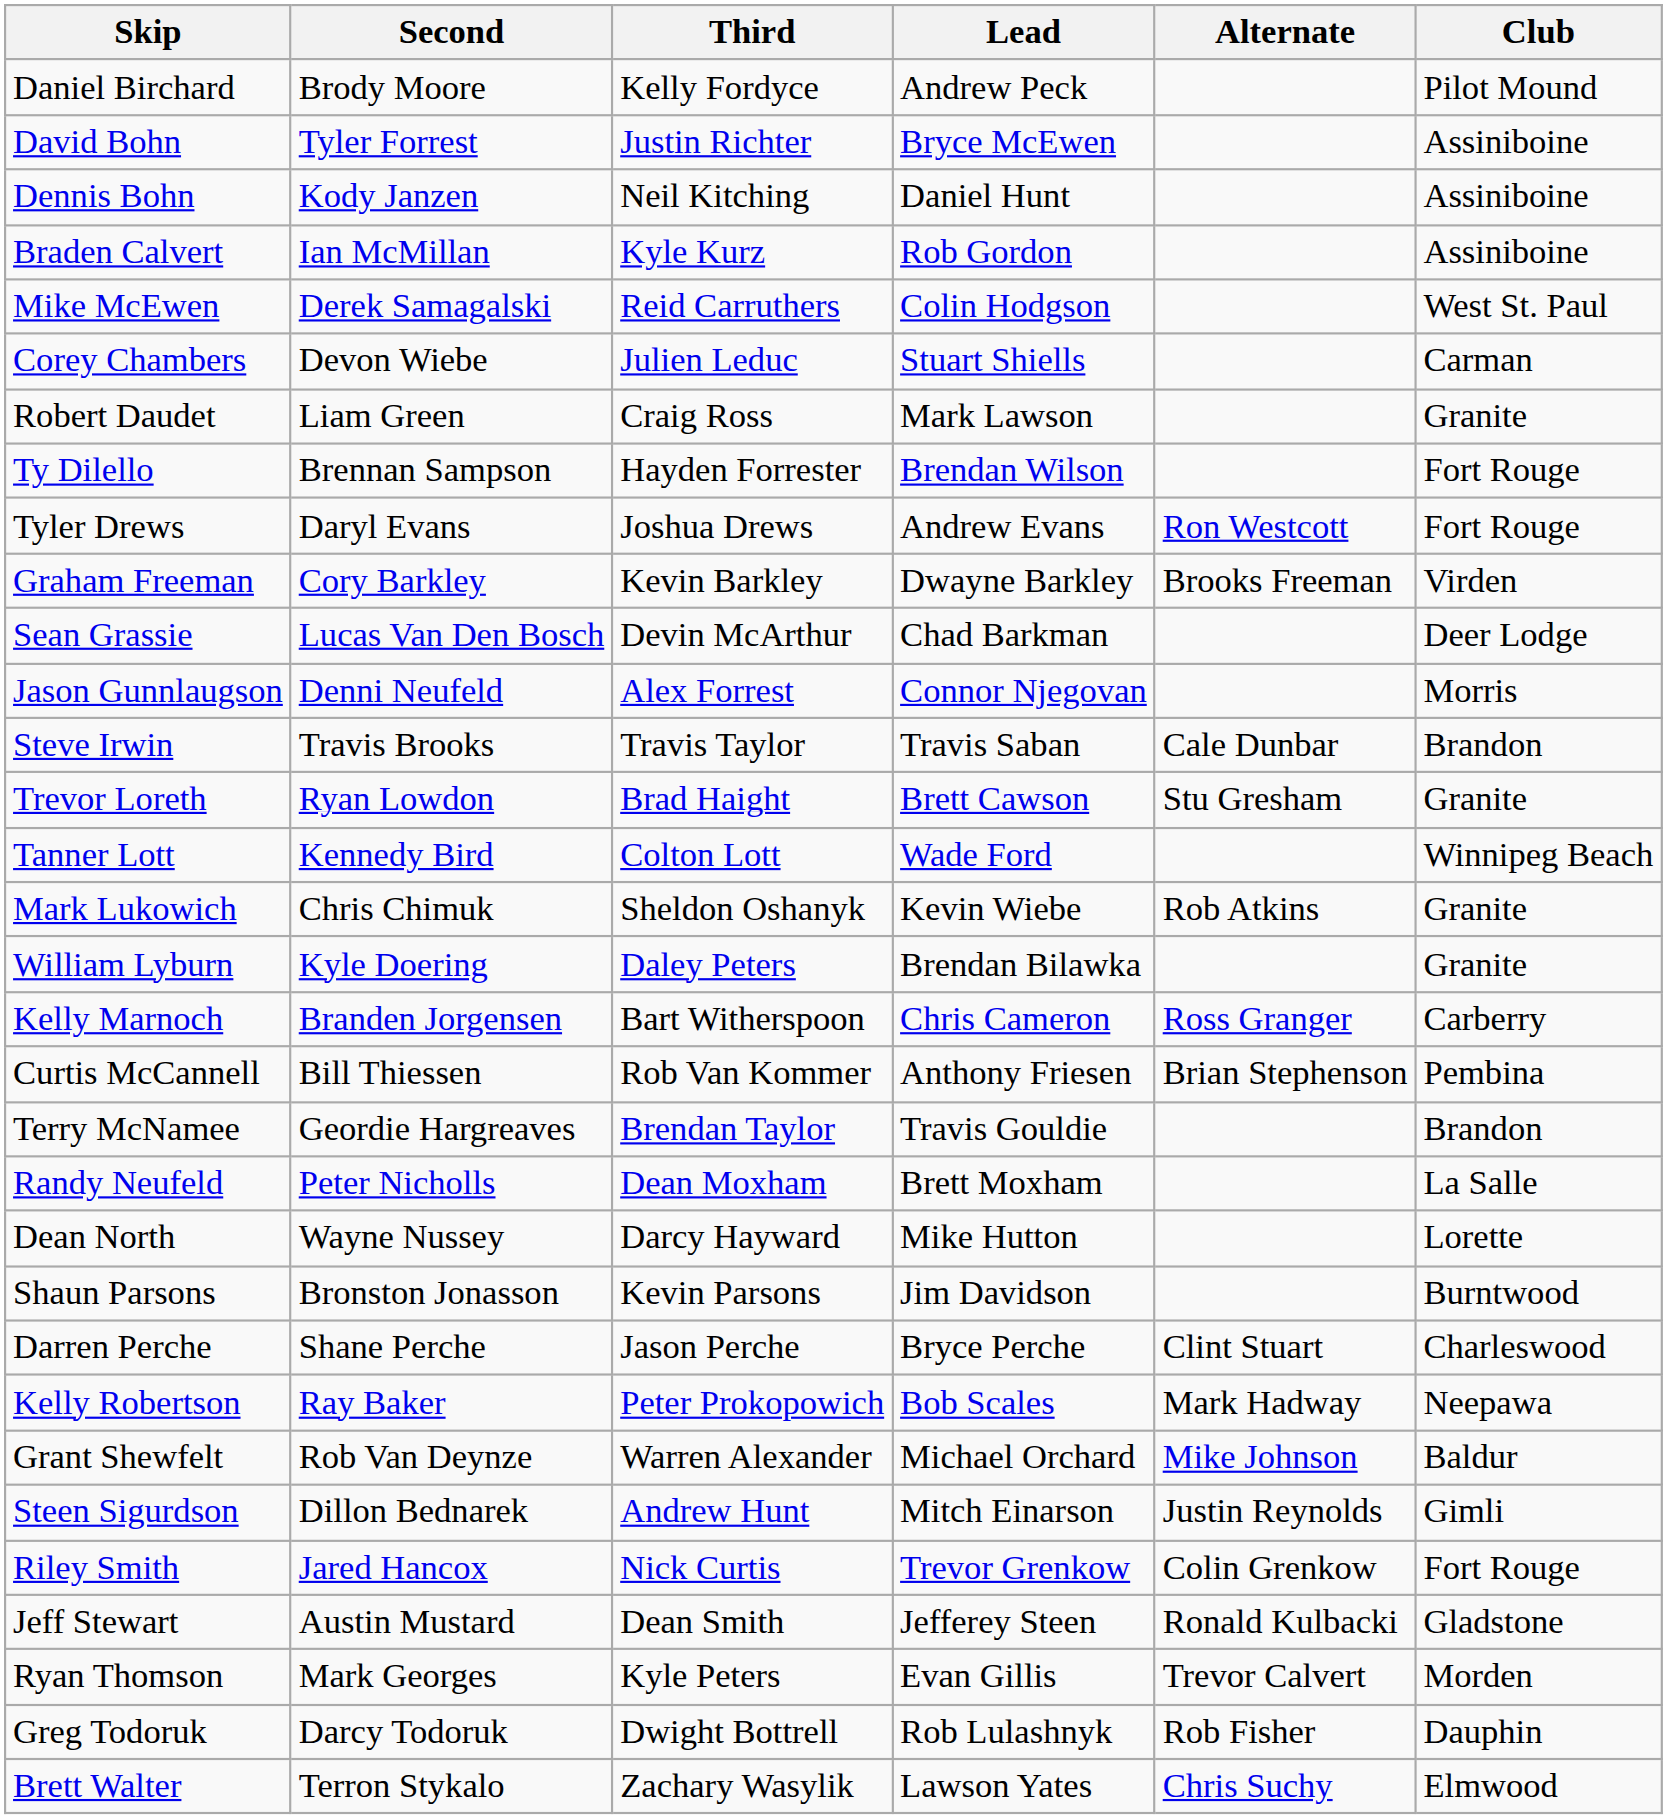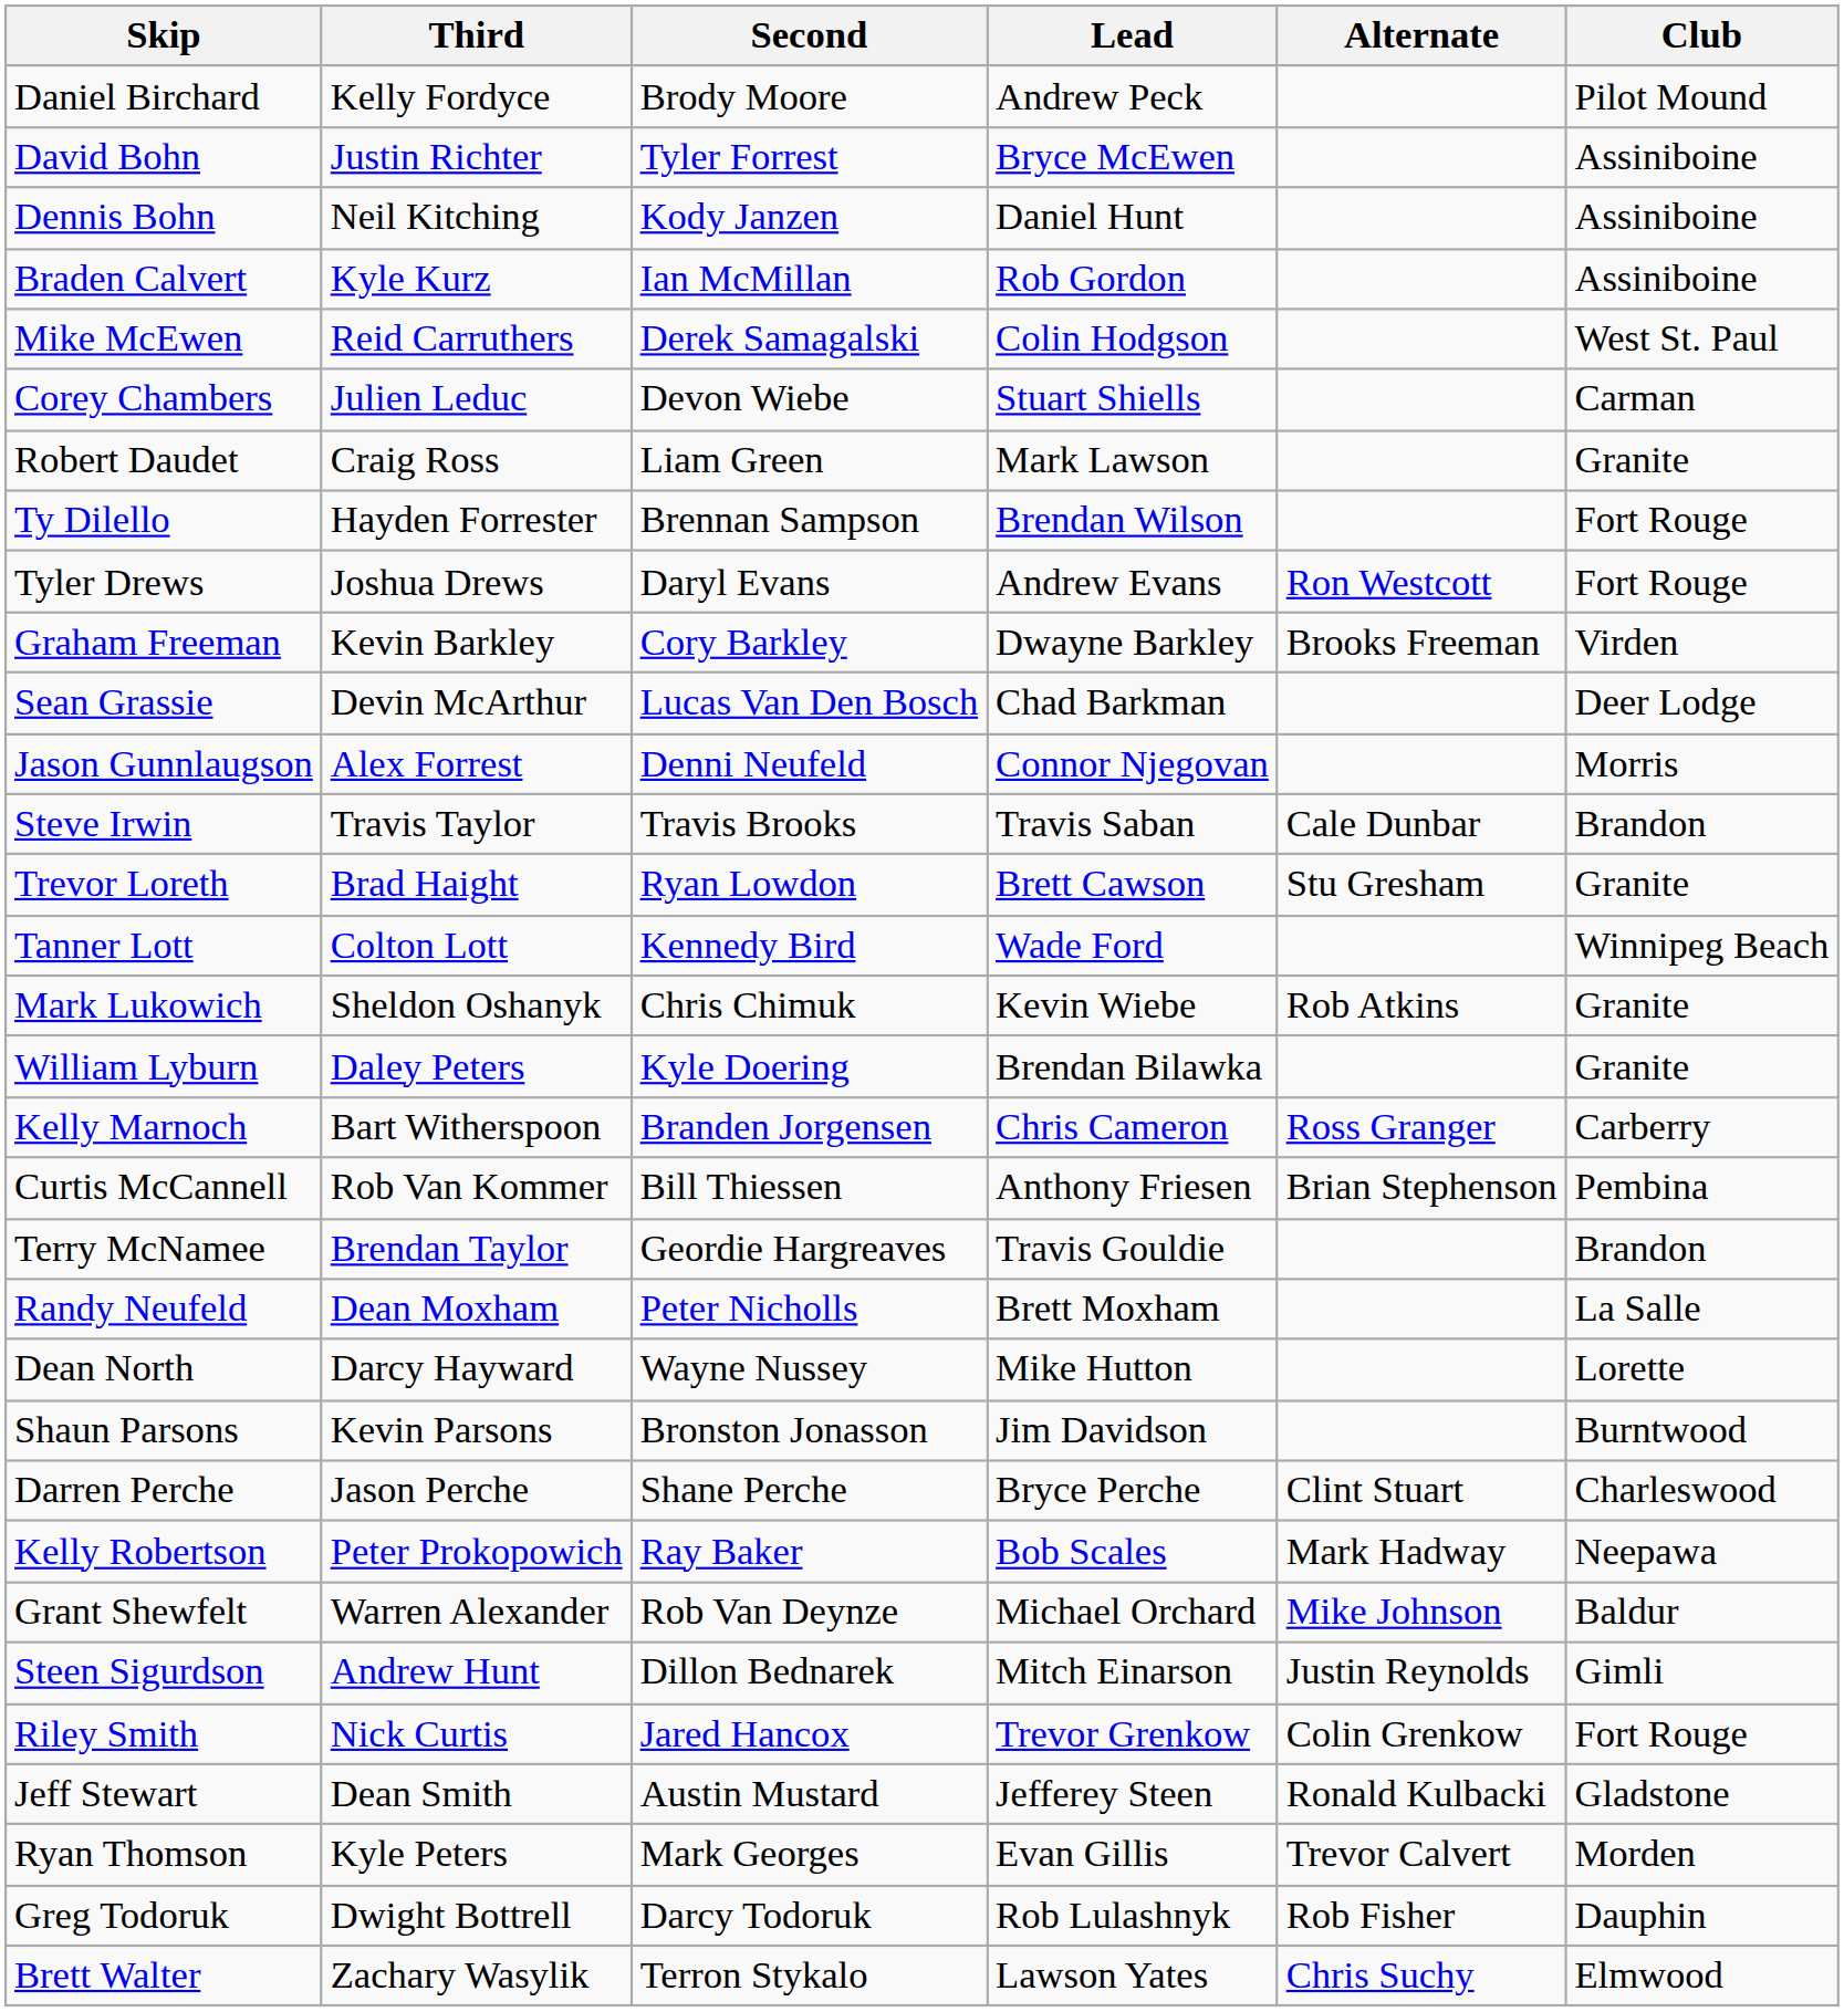columns swapped: Third <-> Second
